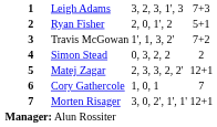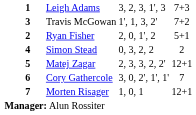rows swapped: Travis McGowan <-> Ryan Fisher
Cory Gathercole | column 4: 1, 0, 1 -> 3, 0, 2', 1', 1'
Morten Risager | column 4: 3, 0, 2', 1', 1' -> 1, 0, 1
